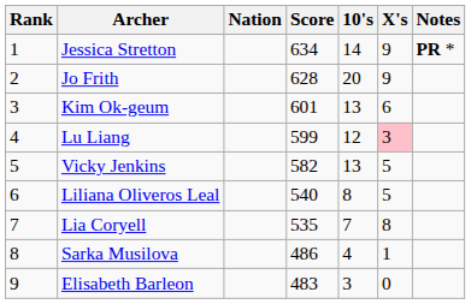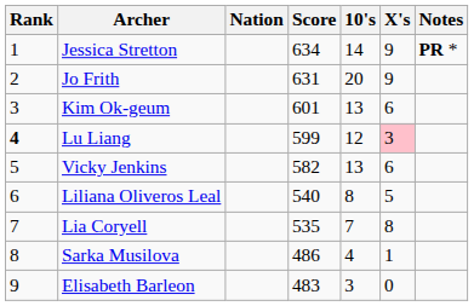Jo Frith | Score: 628 -> 631
Lu Liang | Rank: normal -> bold
Vicky Jenkins | X's: 5 -> 6
